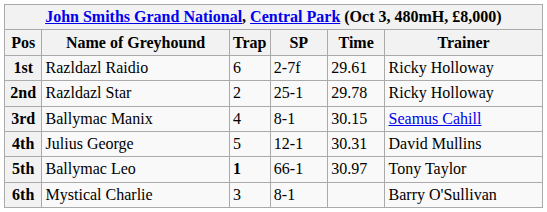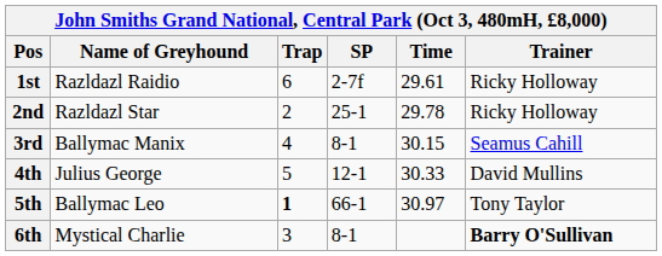4th | Time: 30.31 -> 30.33
6th | Trainer: normal -> bold
